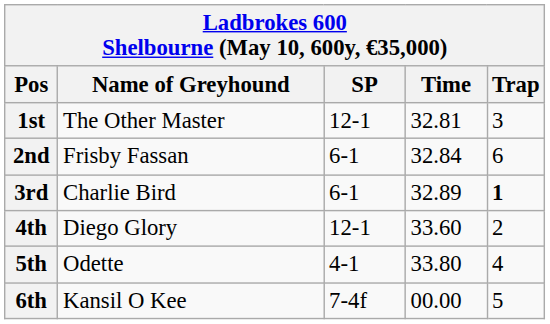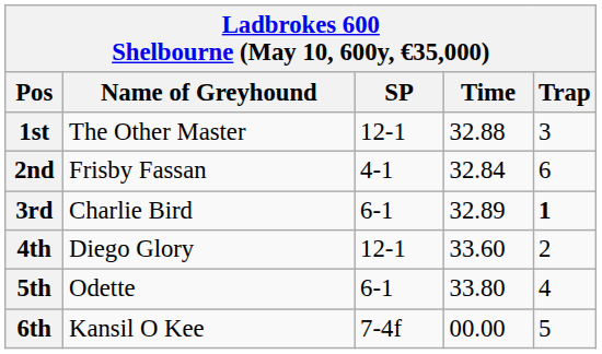1st | Time: 32.81 -> 32.88
2nd | SP: 6-1 -> 4-1
5th | SP: 4-1 -> 6-1
